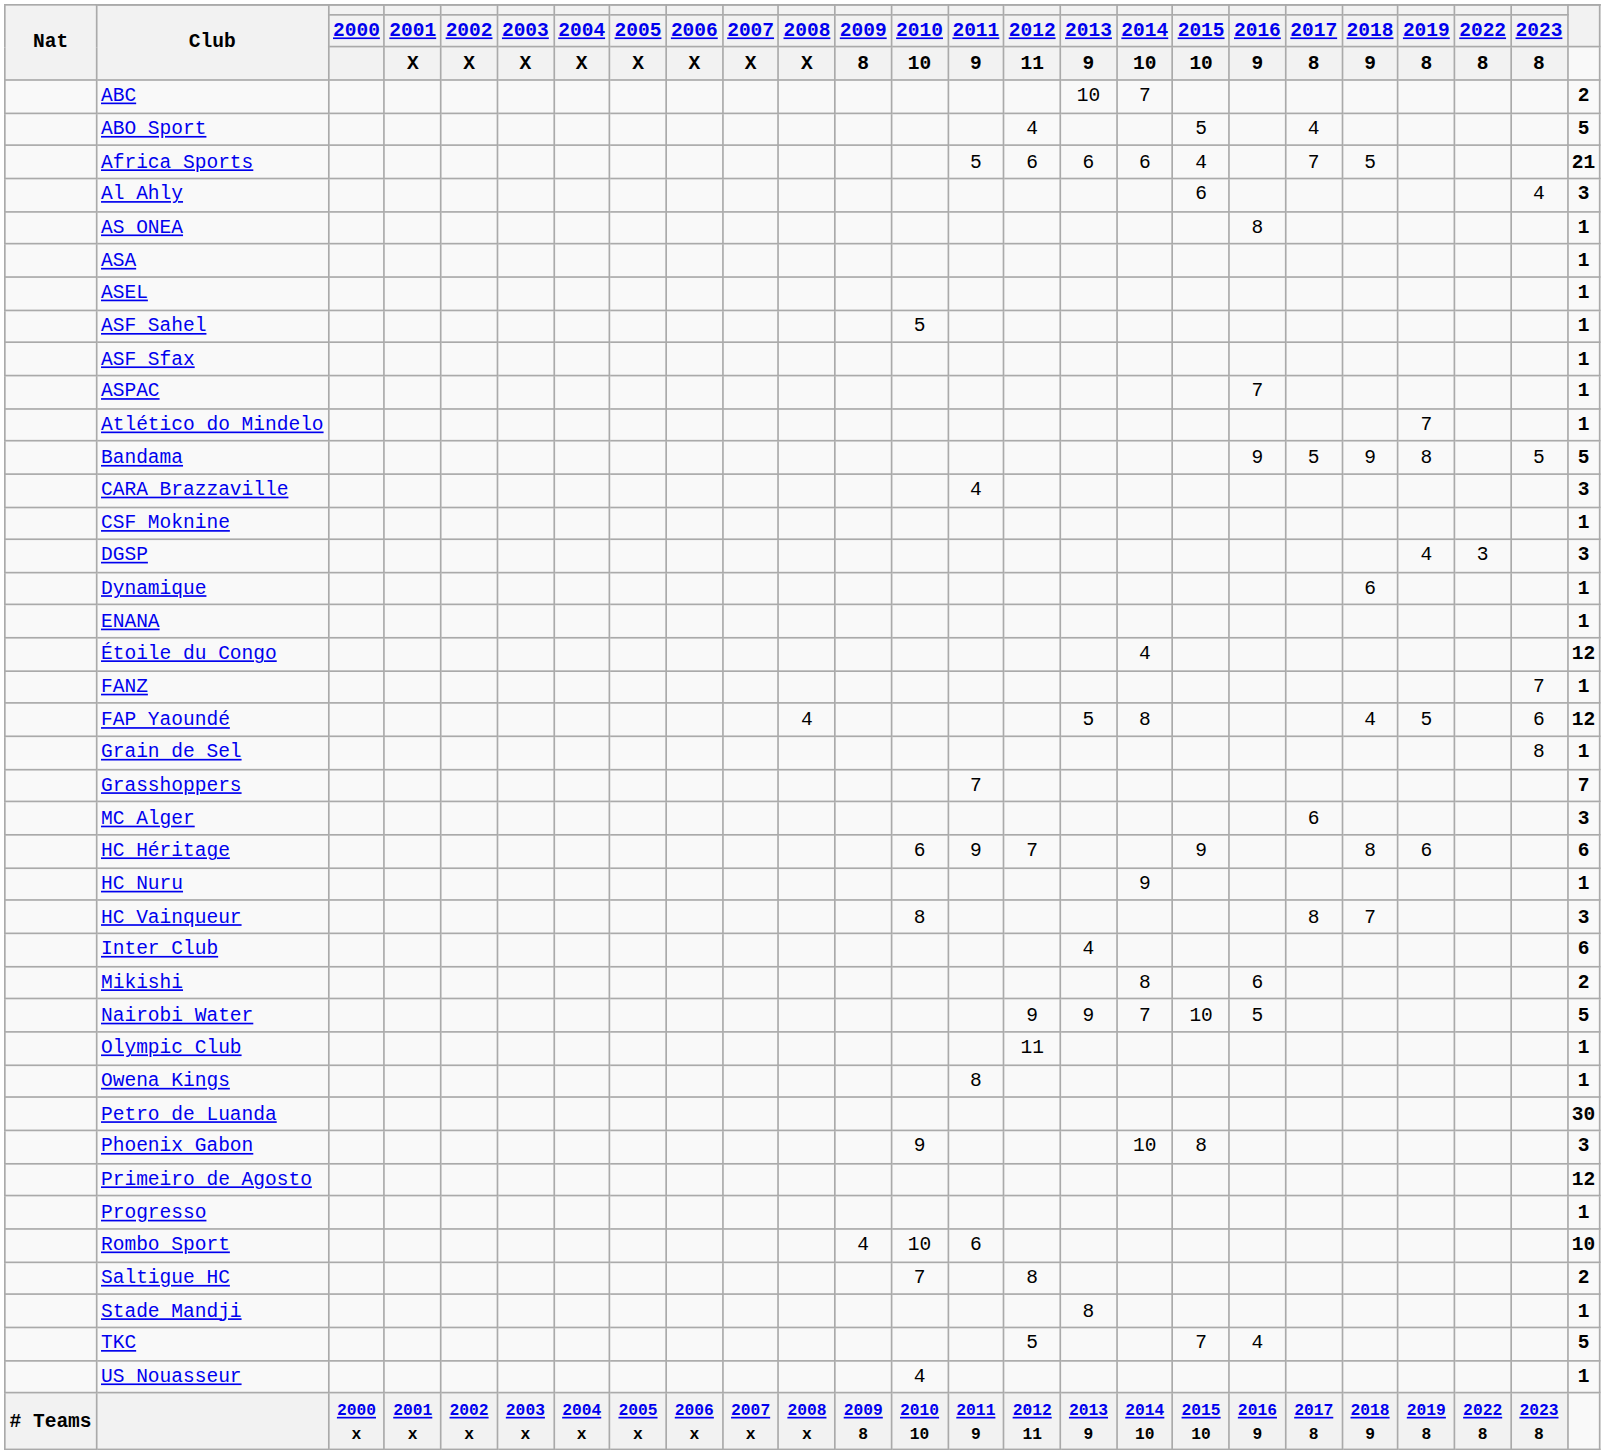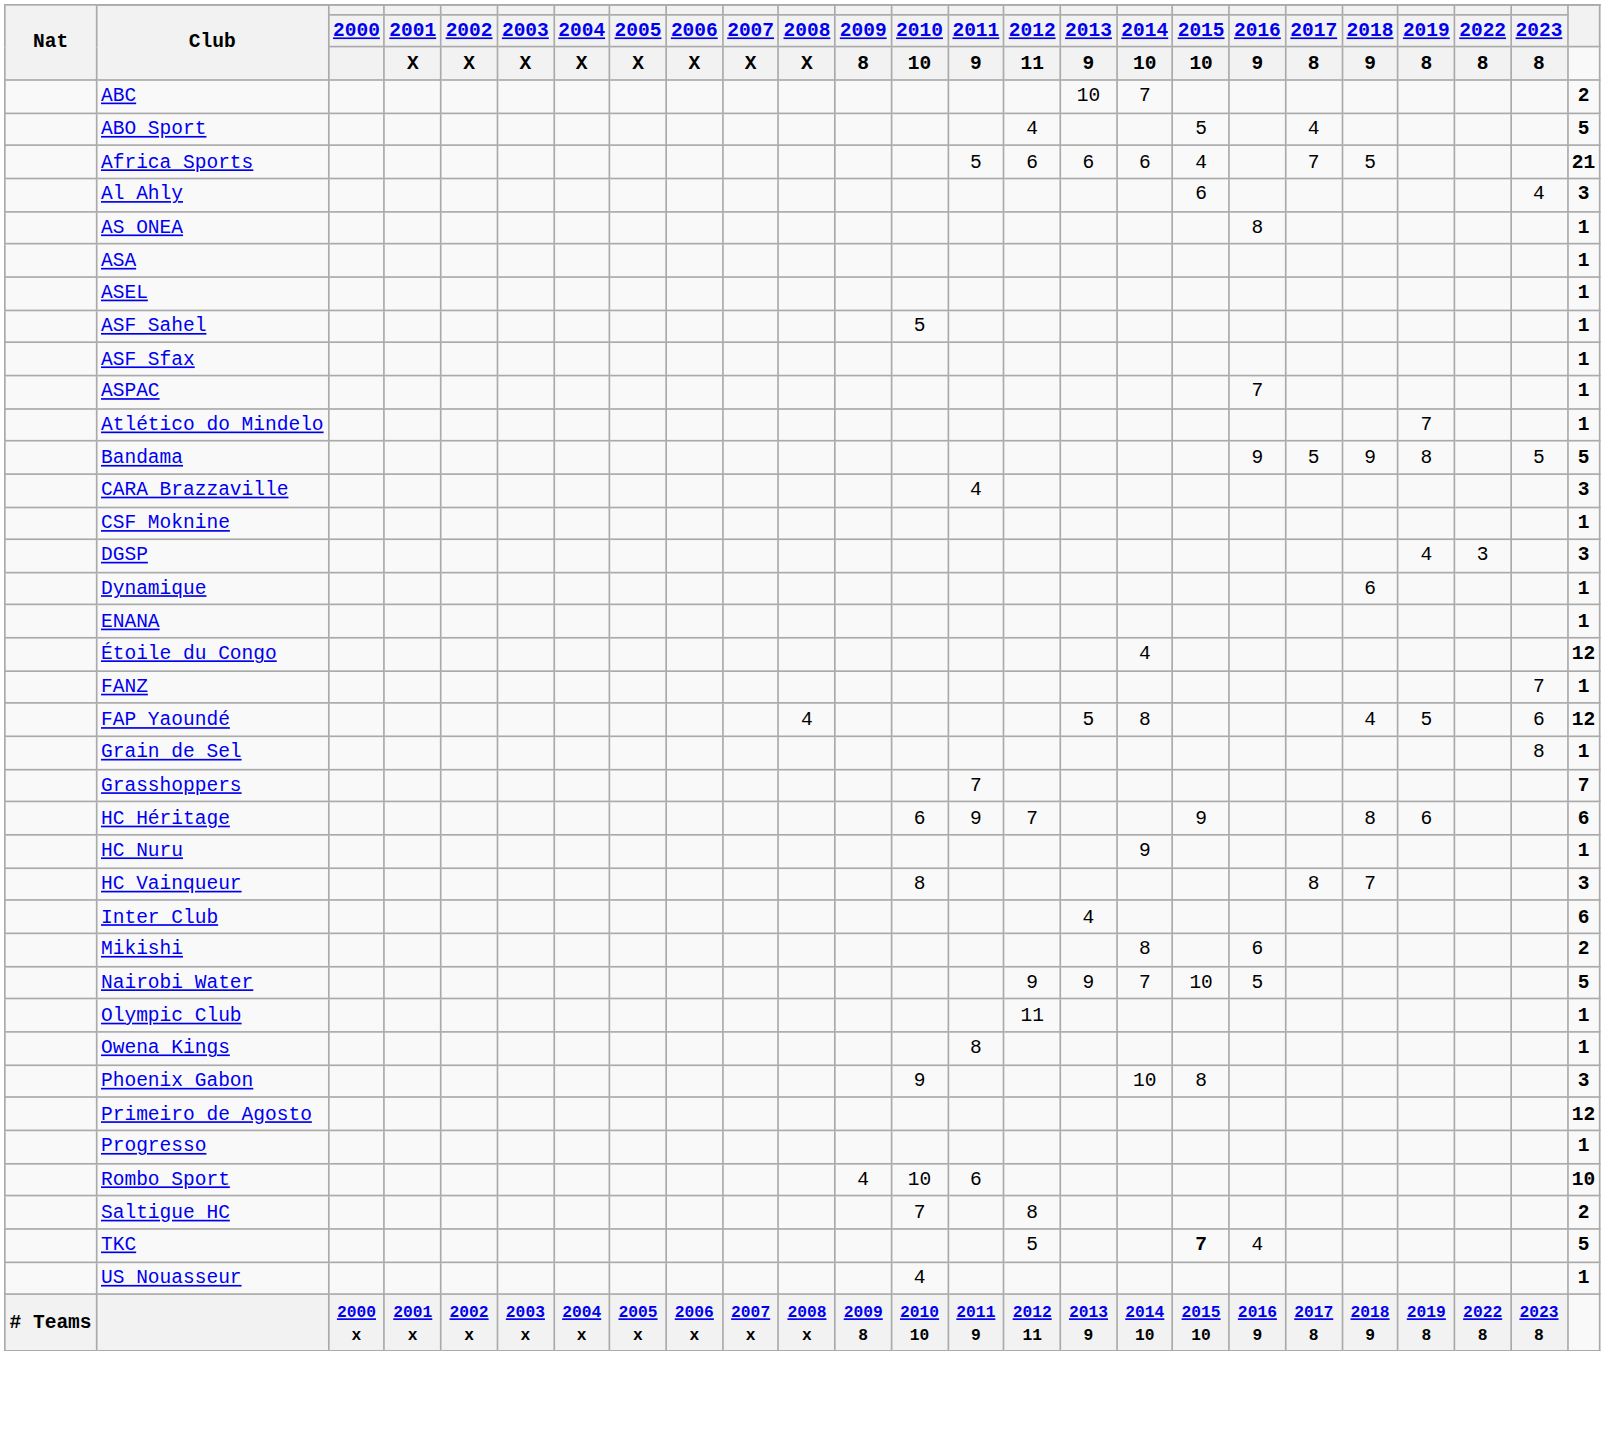- row: MC Alger | 6 | 3
- row: Petro de Luanda | 30
- row: Stade Mandji | 8 | 1
TKC | 2015 / 10: normal -> bold
